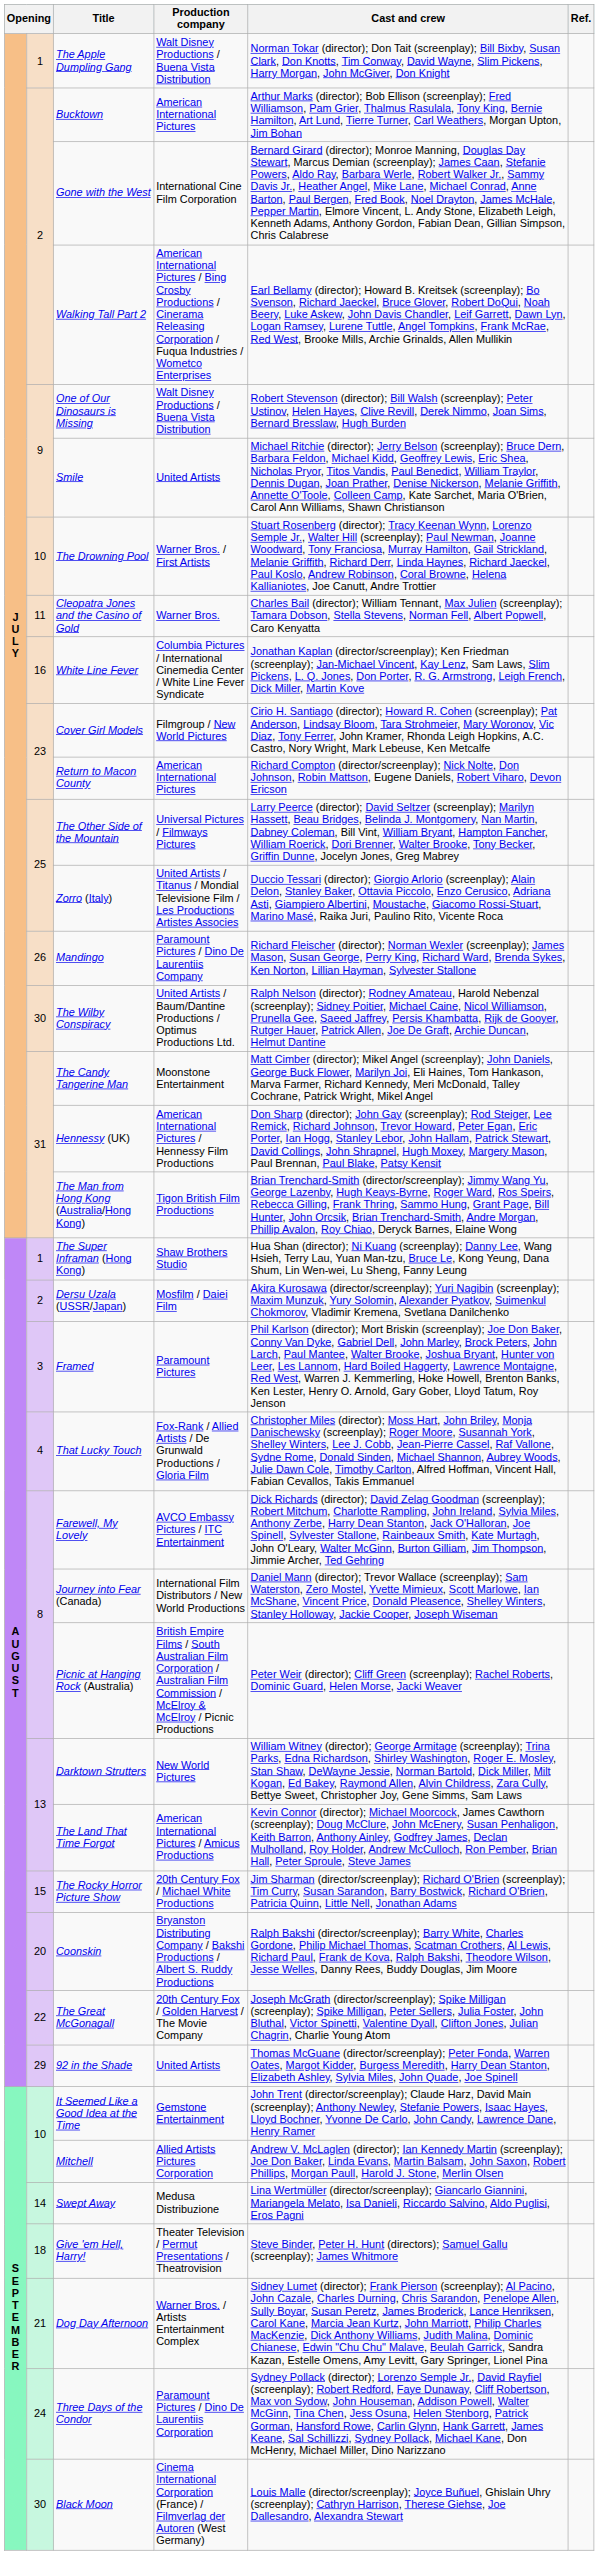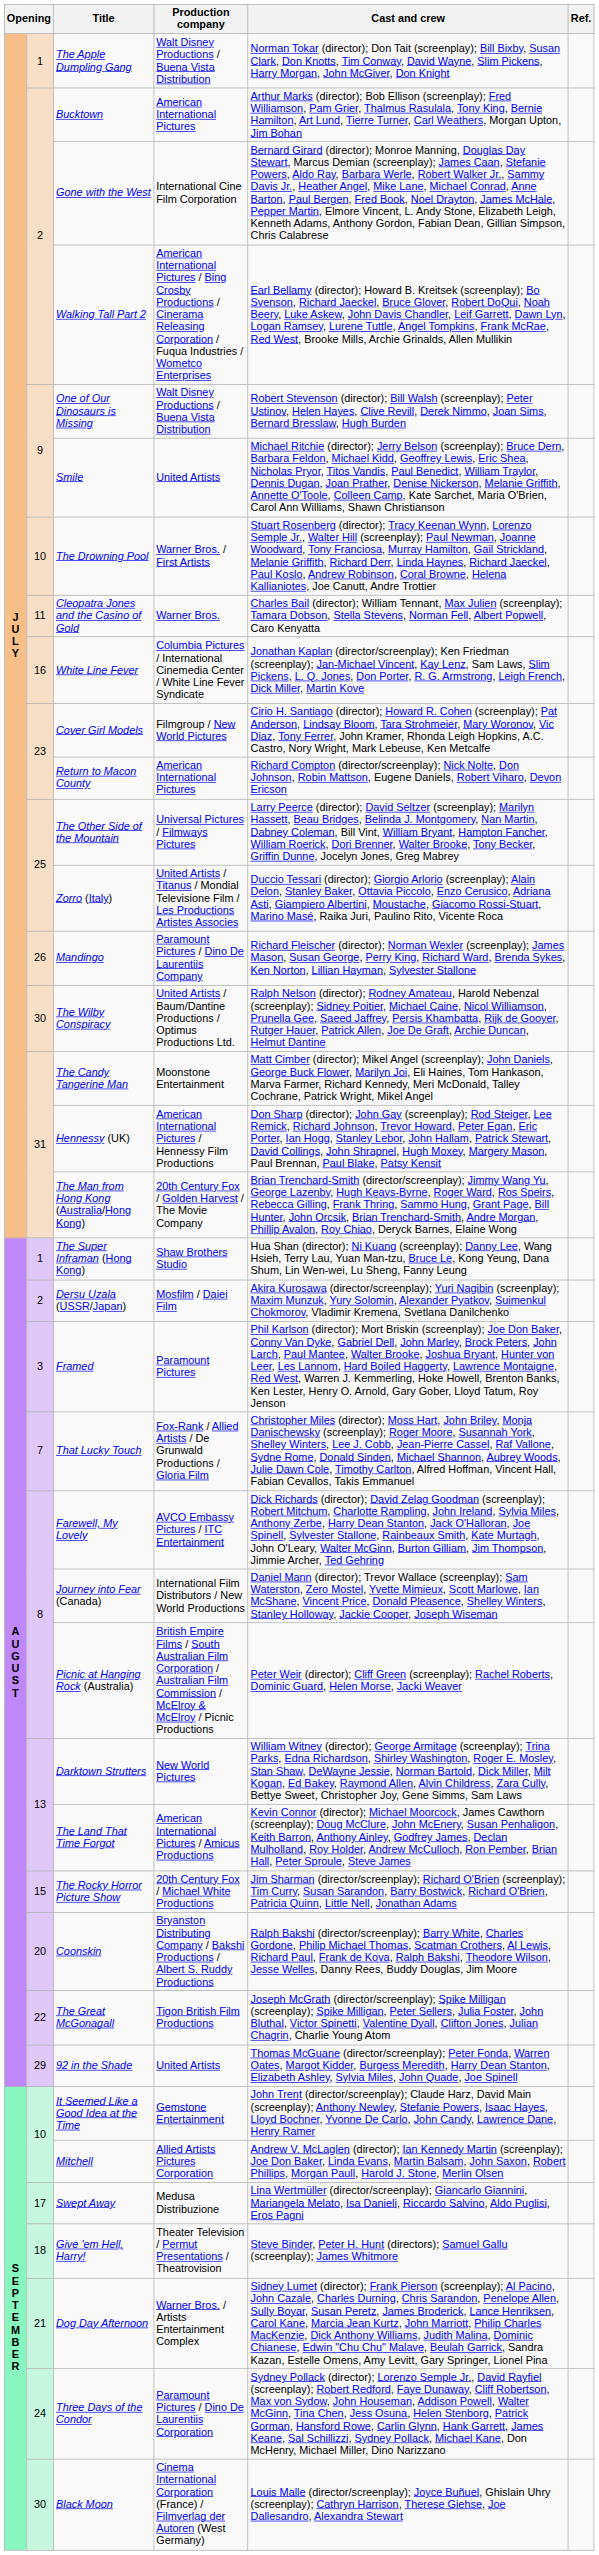The Man from Hong Kong (Australia/Hong Kong) | Production company: Tigon British Film Productions -> 20th Century Fox / Golden Harvest / The Movie Company
That Lucky Touch | column 2: 4 -> 7
The Great McGonagall | Production company: 20th Century Fox / Golden Harvest / The Movie Company -> Tigon British Film Productions
Swept Away | column 2: 14 -> 17
